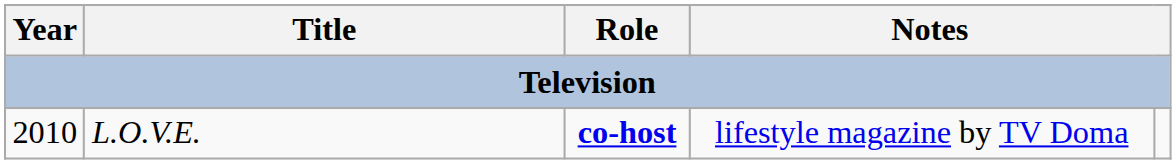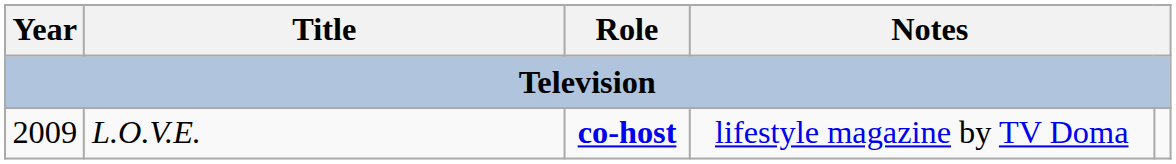L.O.V.E. | Year: 2010 -> 2009
